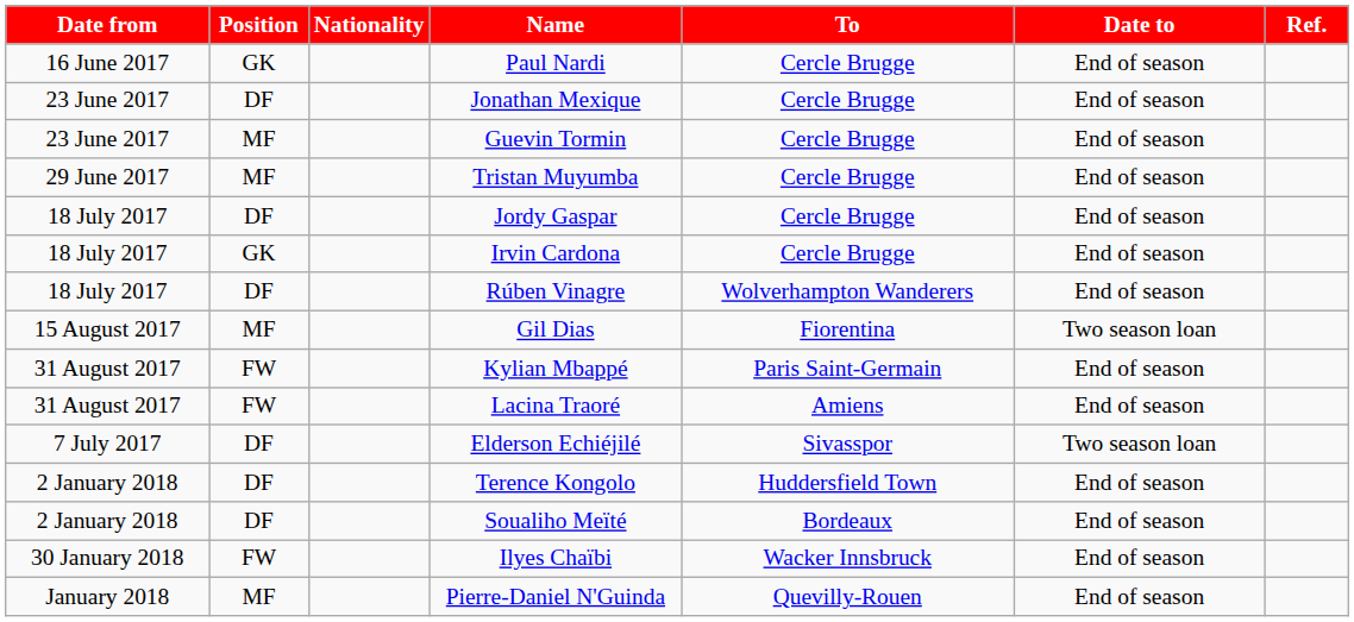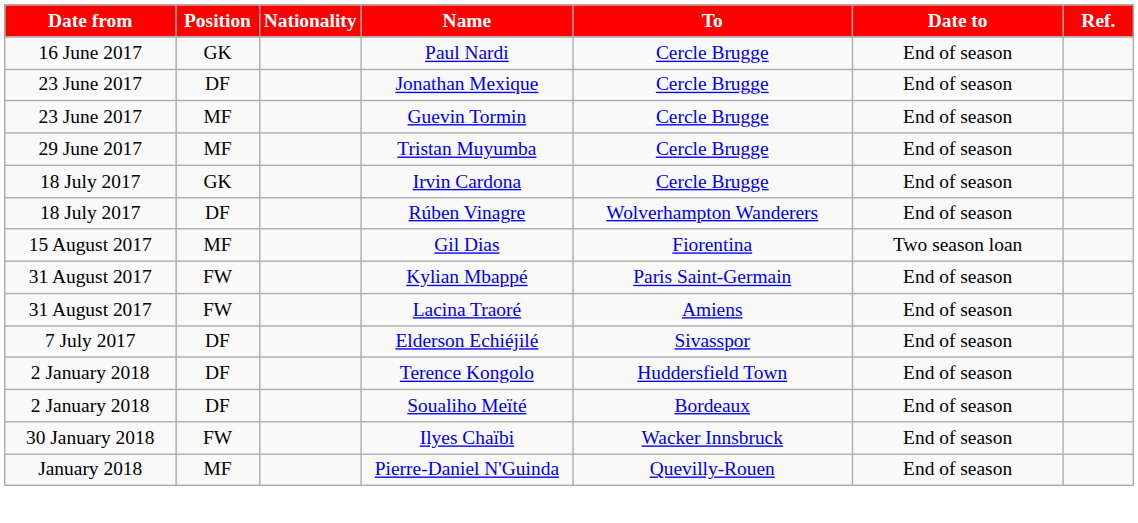- row: 18 July 2017 | DF | Jordy Gaspar | Cercle Brugge | End of season
Elderson Echiéjilé | Date to: Two season loan -> End of season
